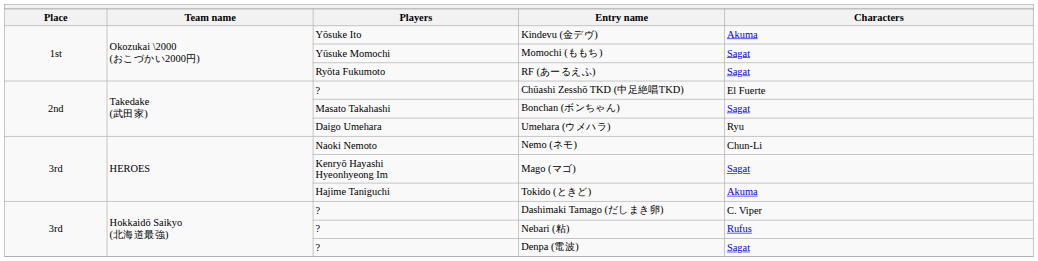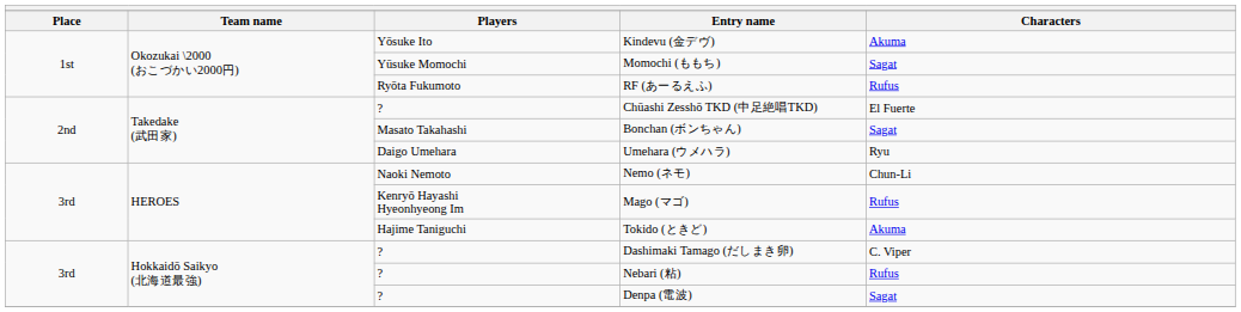RF (あーるえふ) | Characters: Sagat -> Rufus
Mago (マゴ) | Characters: Sagat -> Rufus
